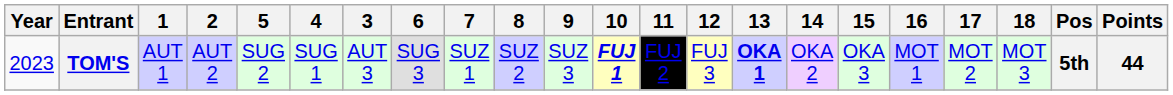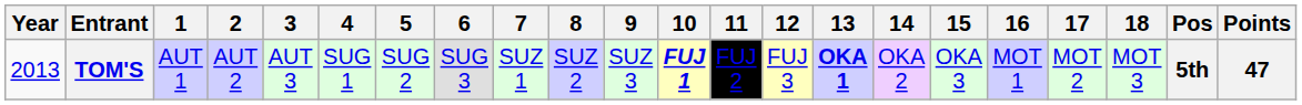columns swapped: 3 <-> 5
TOM'S | Year: 2023 -> 2013
TOM'S | Points: 44 -> 47
